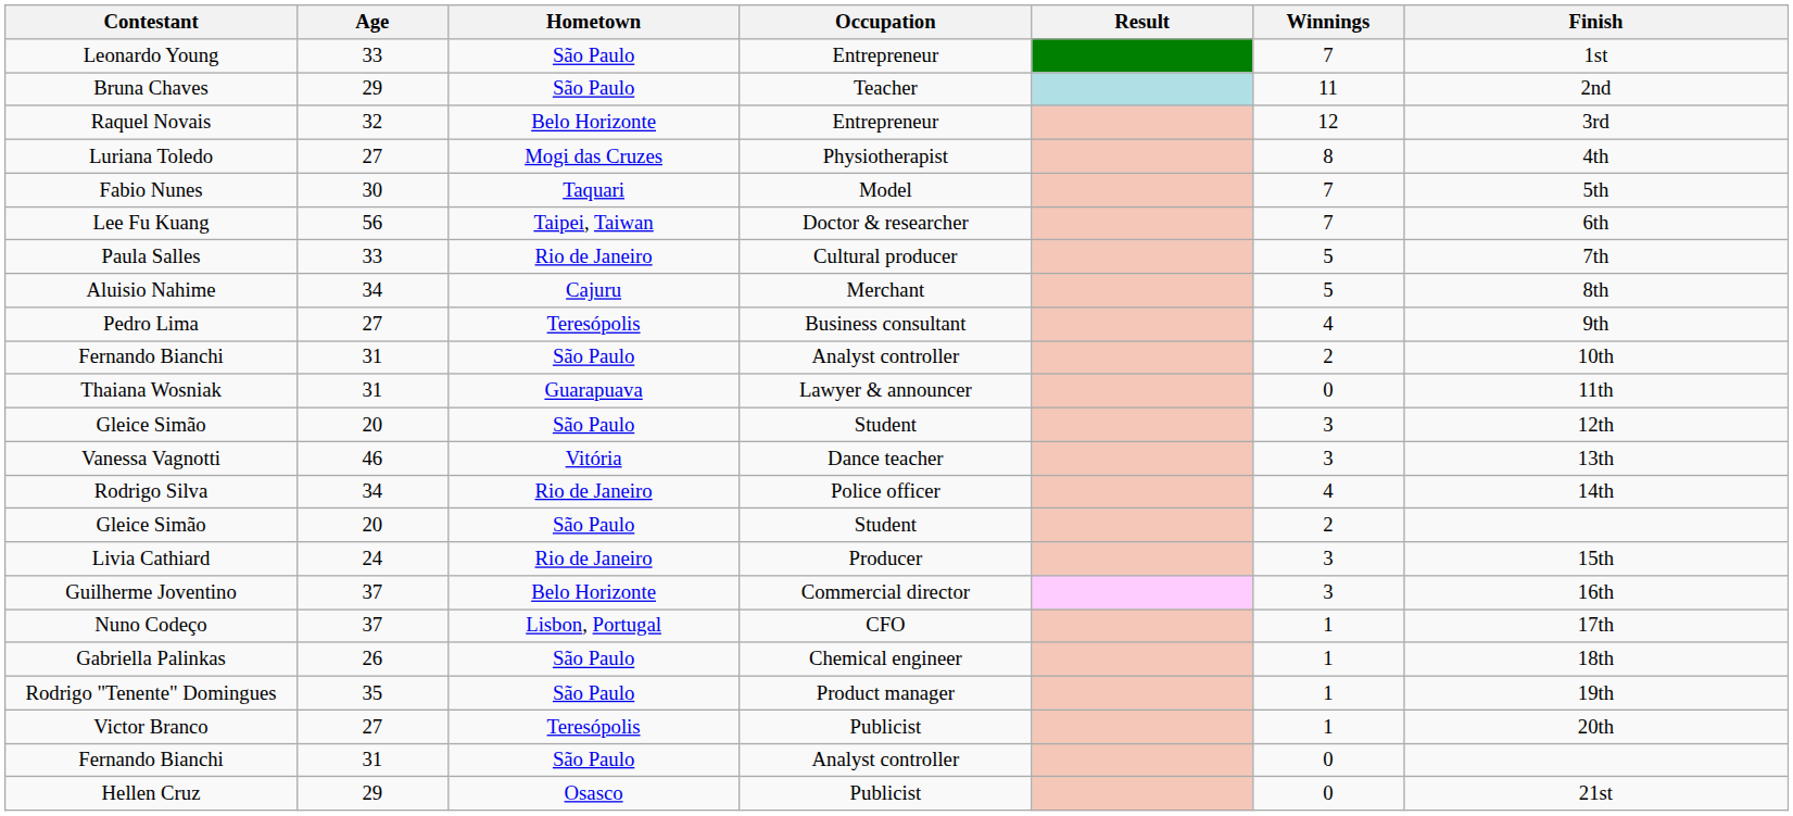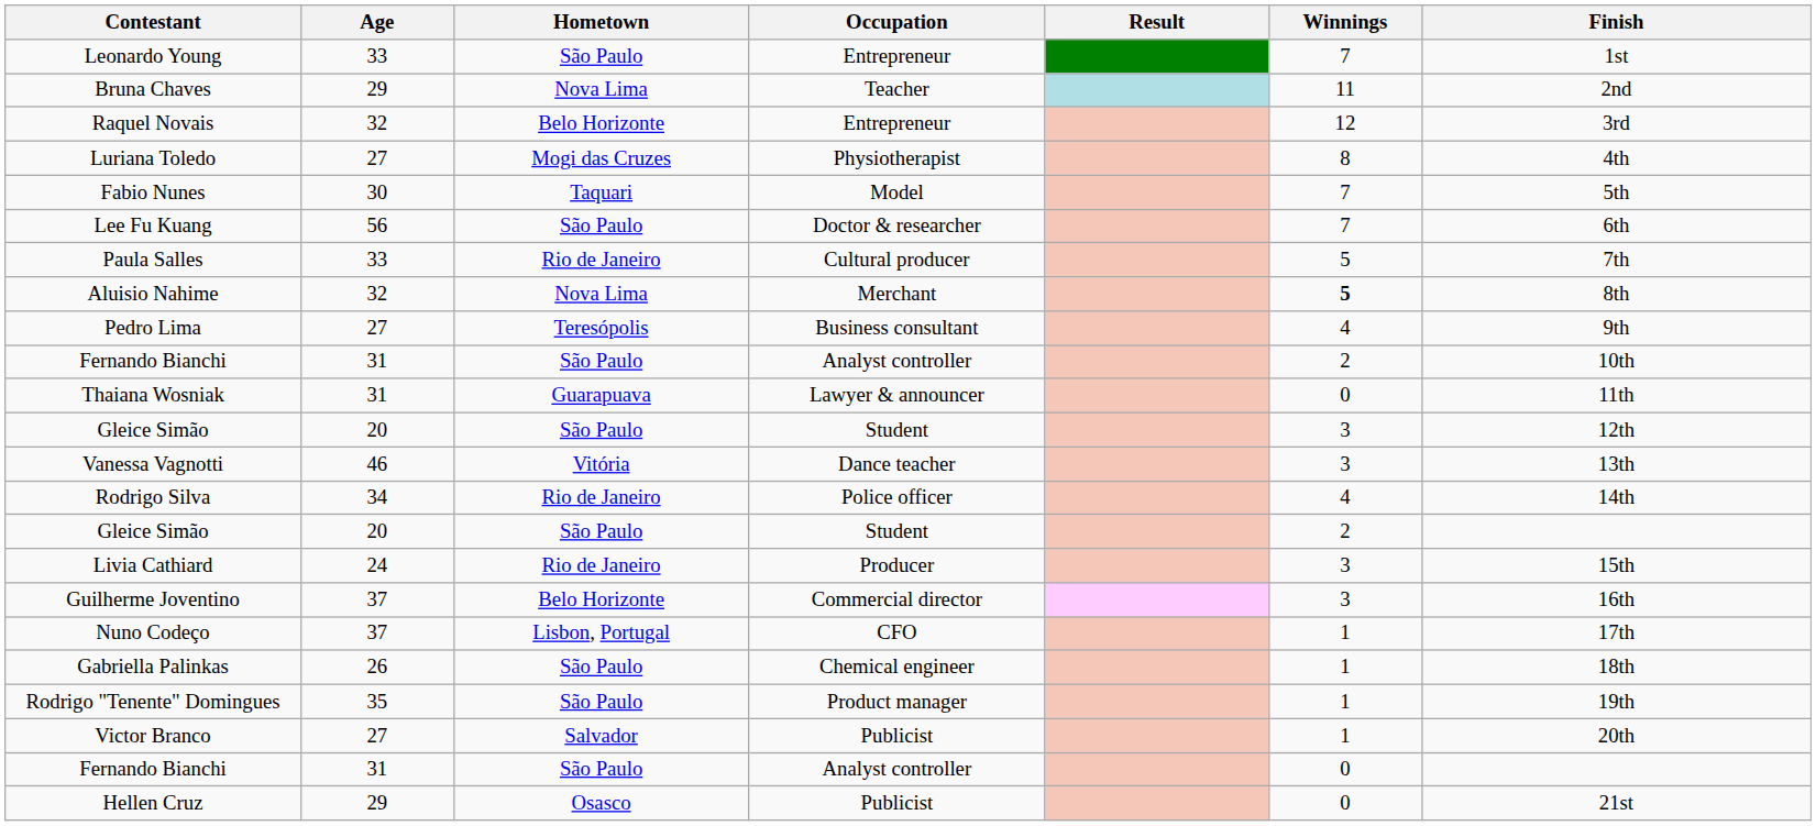Bruna Chaves | Hometown: São Paulo -> Nova Lima
Lee Fu Kuang | Hometown: Taipei, Taiwan -> São Paulo
Aluisio Nahime | Age: 34 -> 32
Aluisio Nahime | Hometown: Cajuru -> Nova Lima
Aluisio Nahime | Winnings: normal -> bold
Victor Branco | Hometown: Teresópolis -> Salvador
